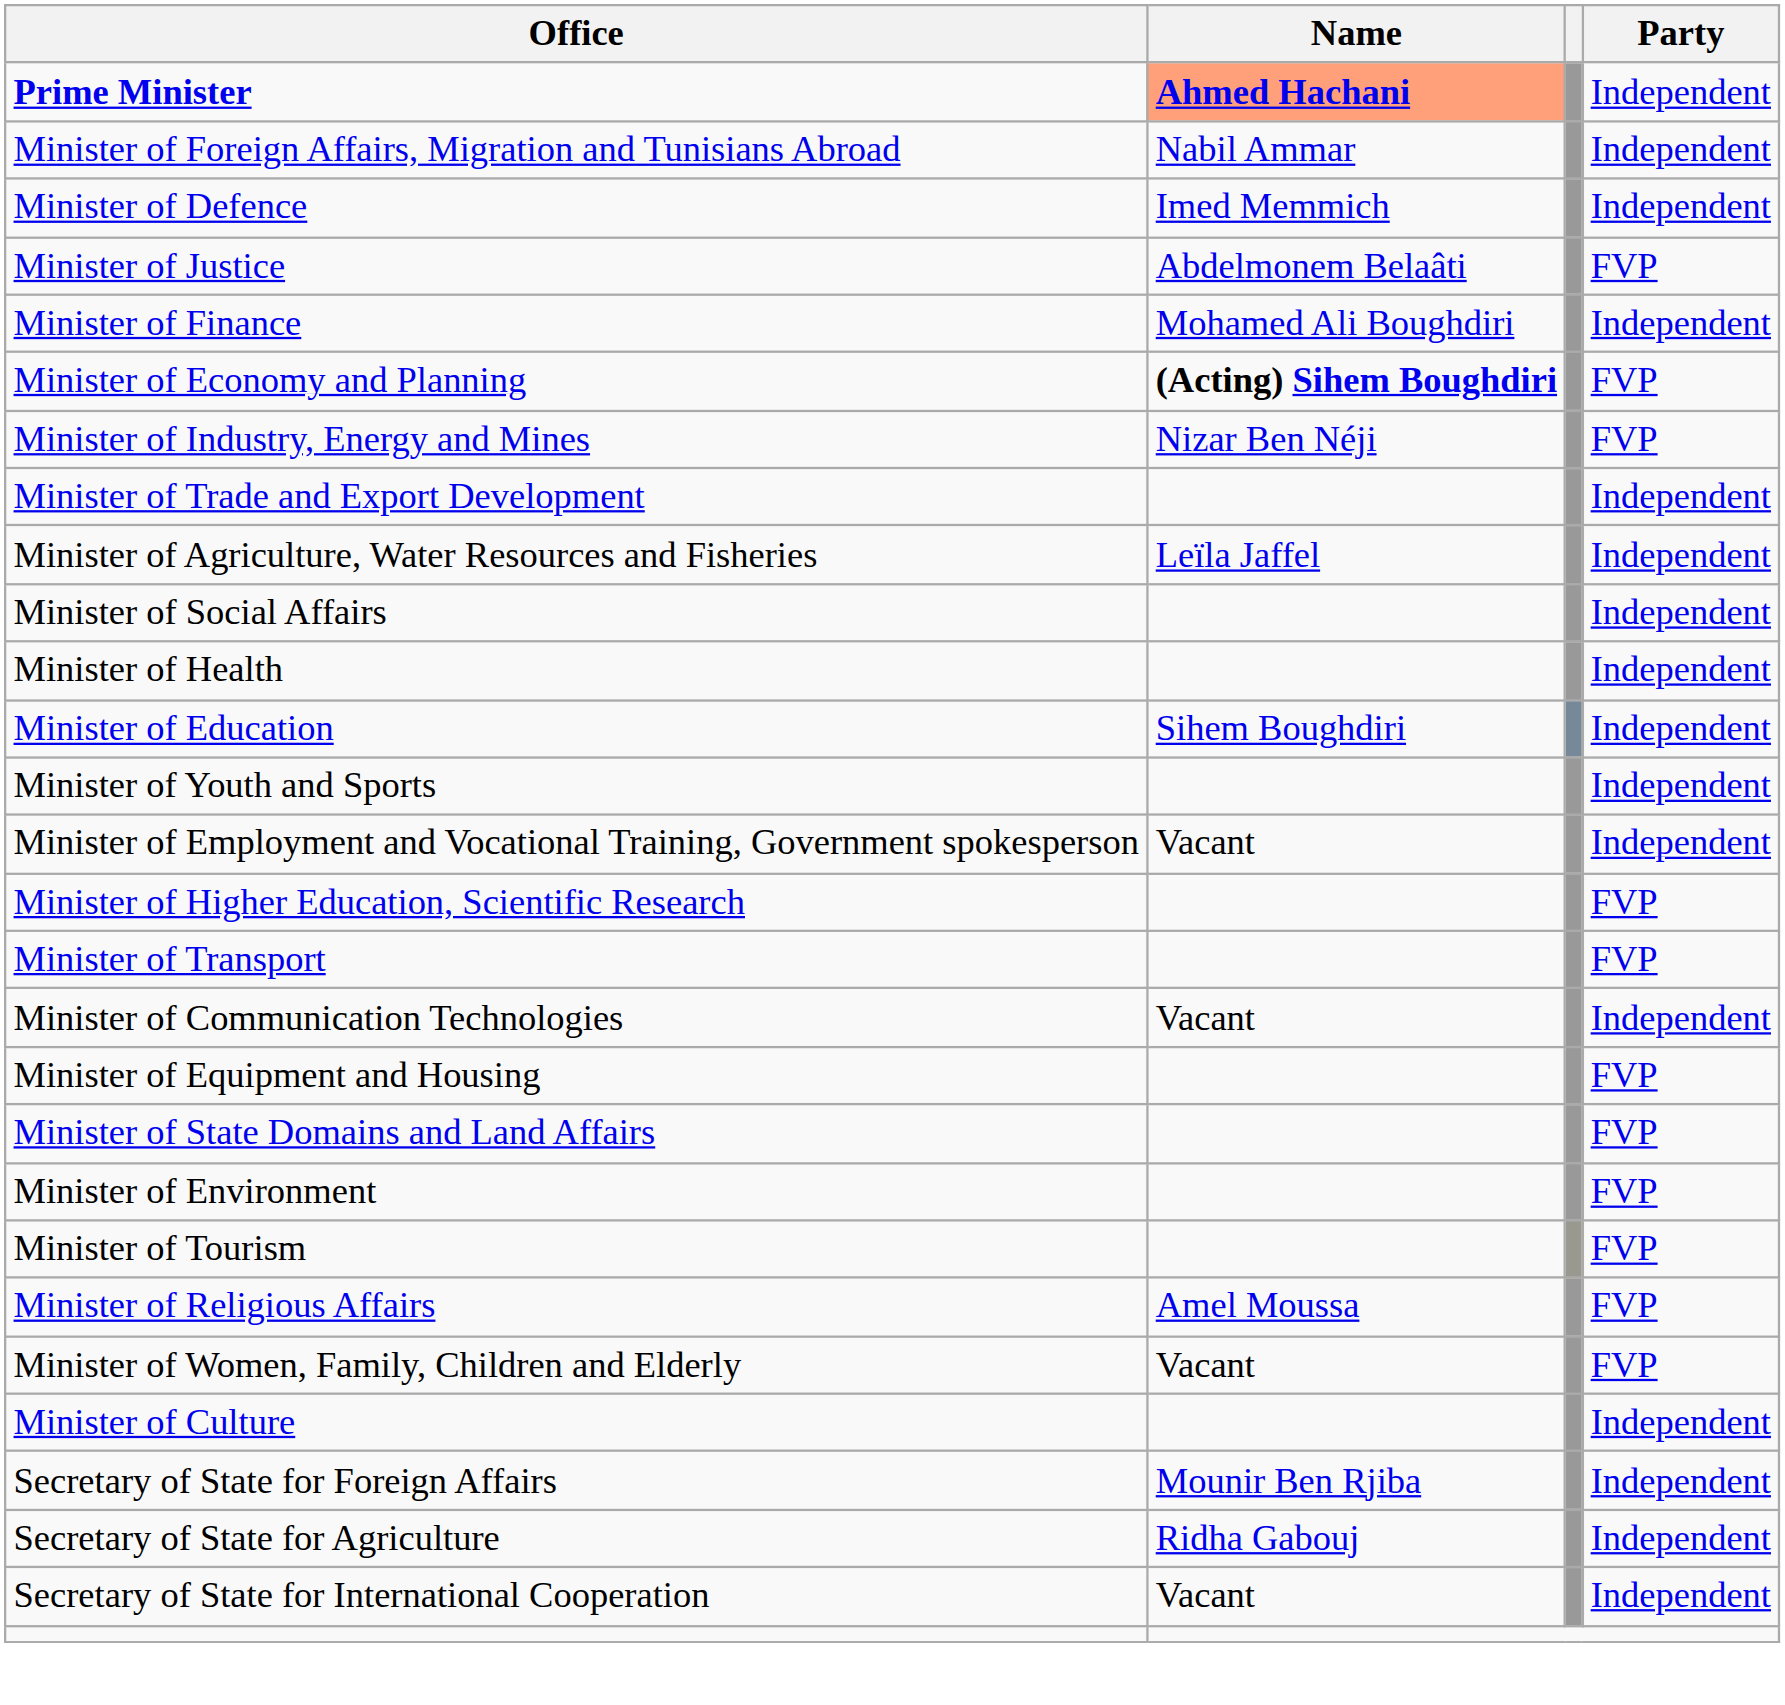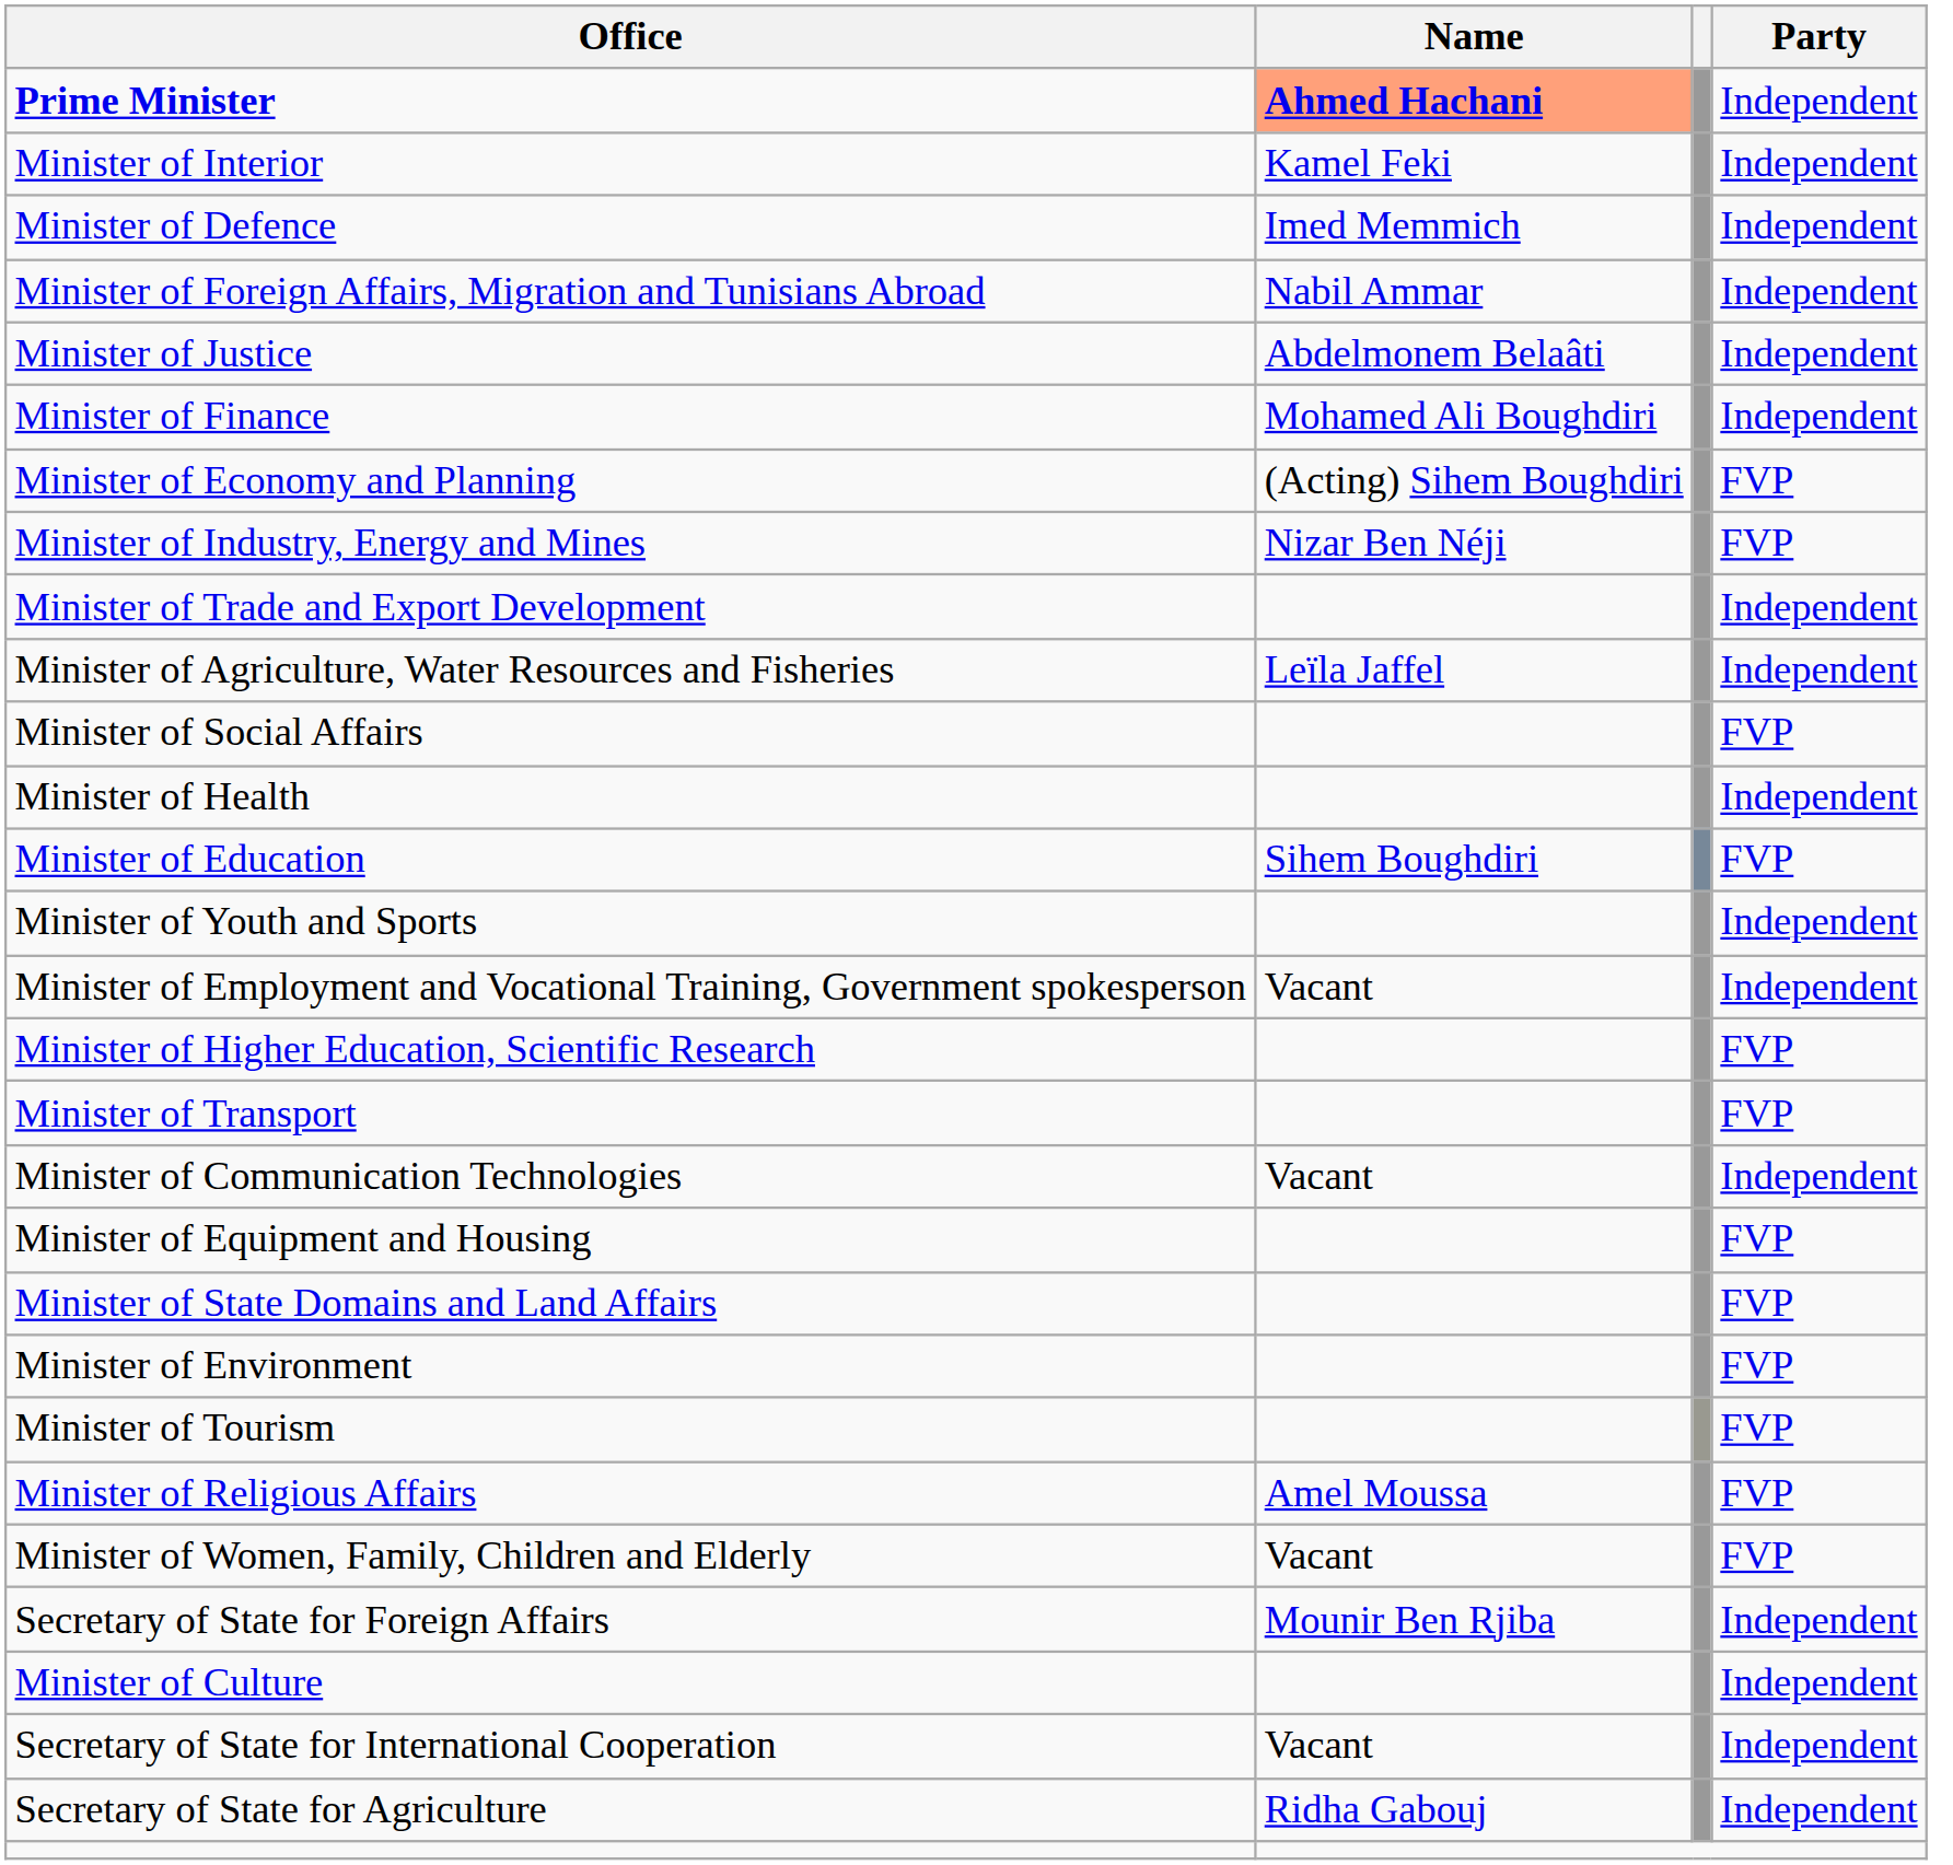+ row: Minister of Interior | Kamel Feki | Independent
rows swapped: Minister of Defence <-> Minister of Foreign Affairs, Migration and Tunisians Abroad
Minister of Justice | Party: FVP -> Independent
Minister of Economy and Planning | Name: bold -> normal
Minister of Social Affairs | Party: Independent -> FVP
Minister of Education | Party: Independent -> FVP
rows swapped: Minister of Culture <-> Secretary of State for Foreign Affairs
rows swapped: Secretary of State for Agriculture <-> Secretary of State for International Cooperation
